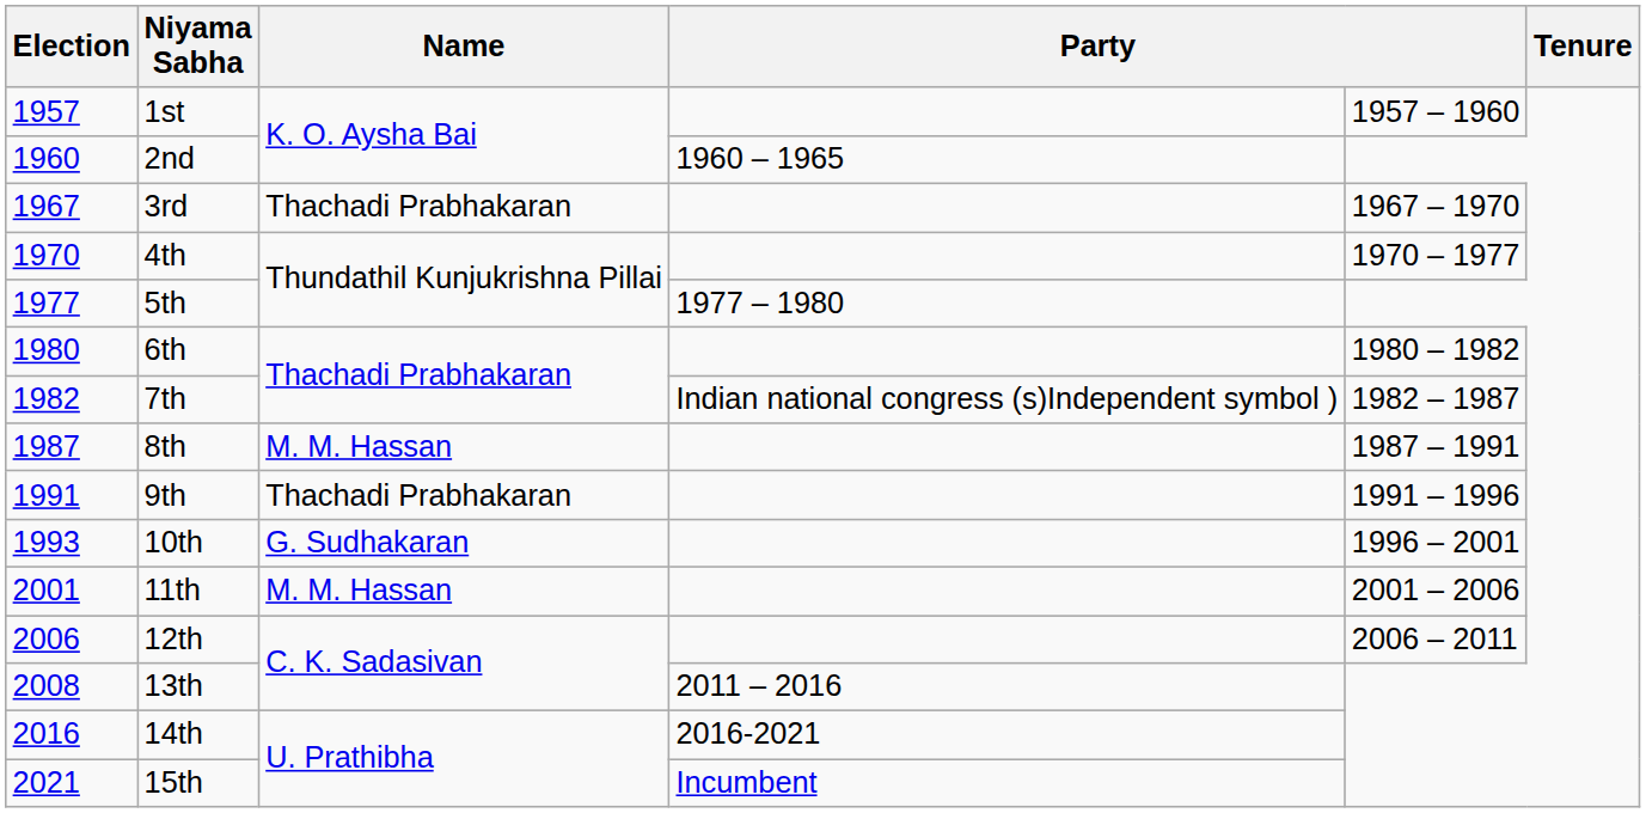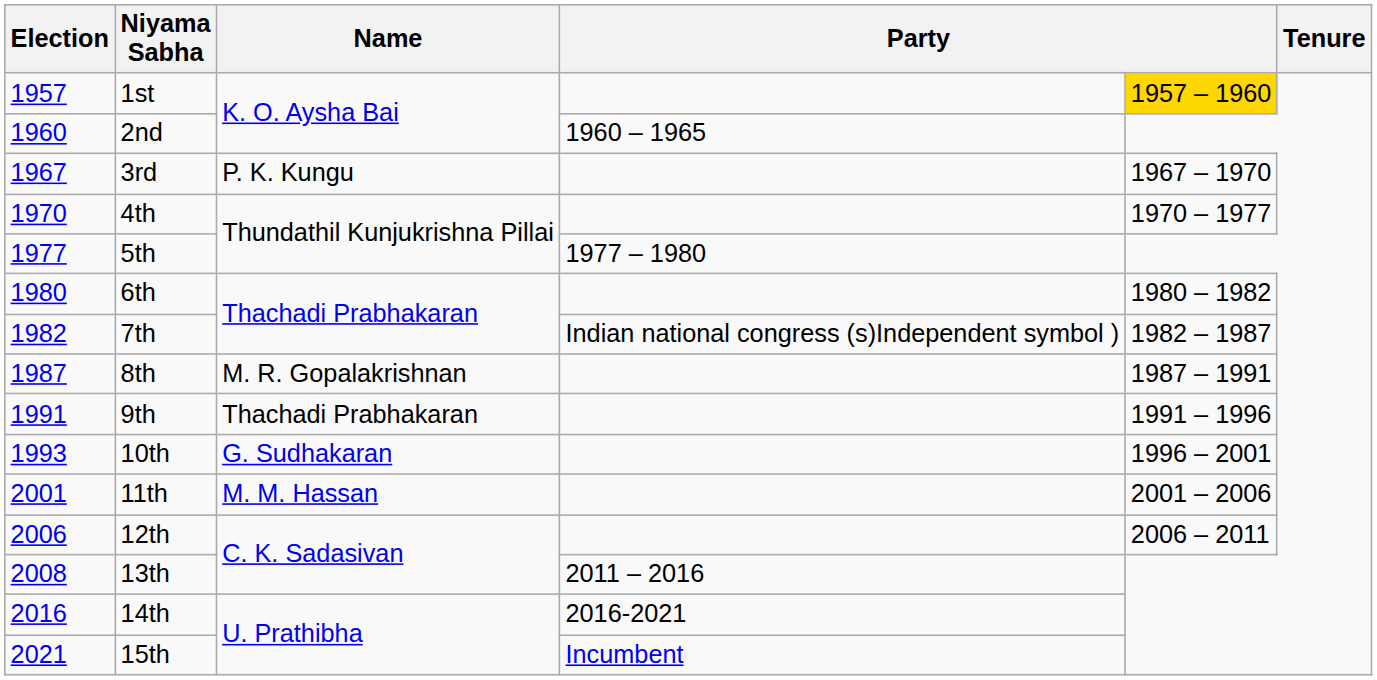1st | column 5: no background -> gold background
3rd | Name: Thachadi Prabhakaran -> P. K. Kungu
8th | Name: M. M. Hassan -> M. R. Gopalakrishnan
